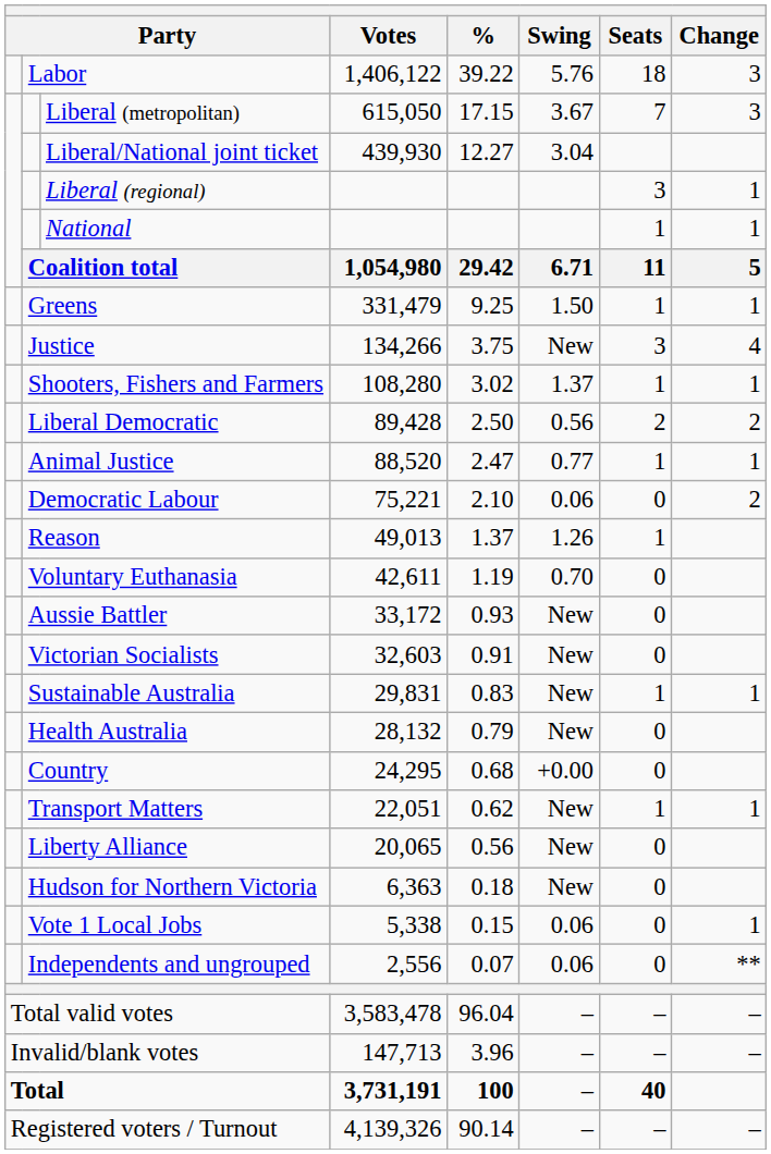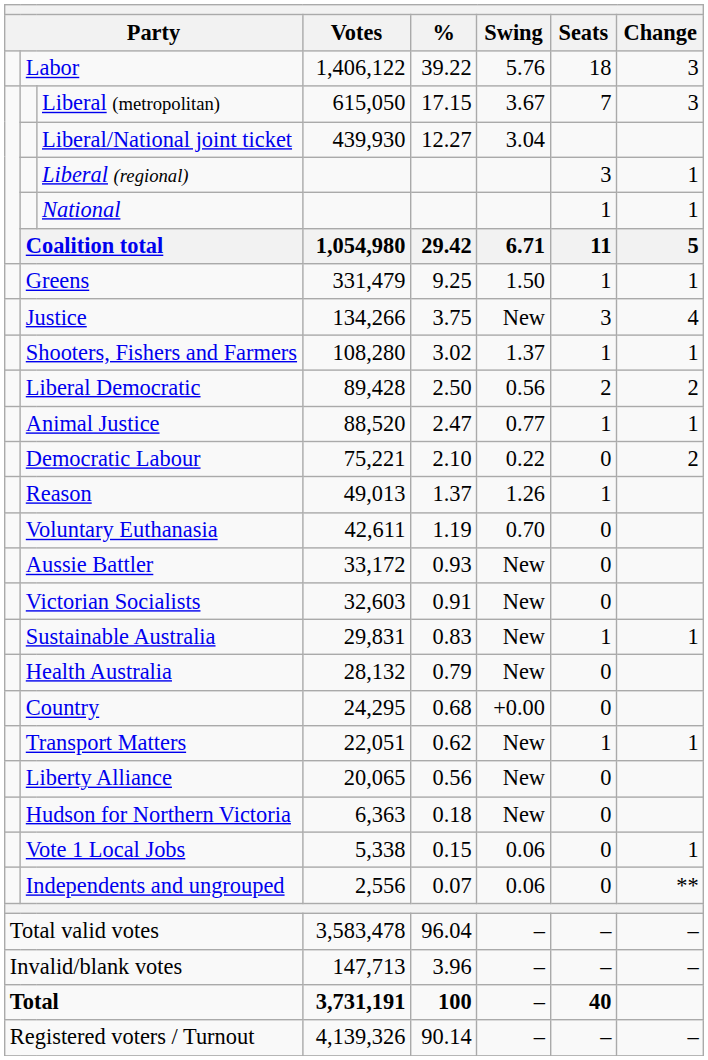Democratic Labour | Swing: 0.06 -> 0.22
